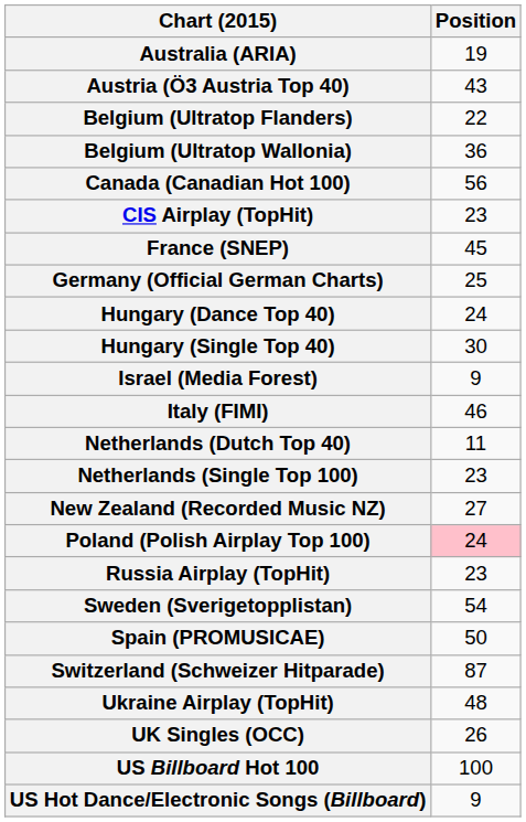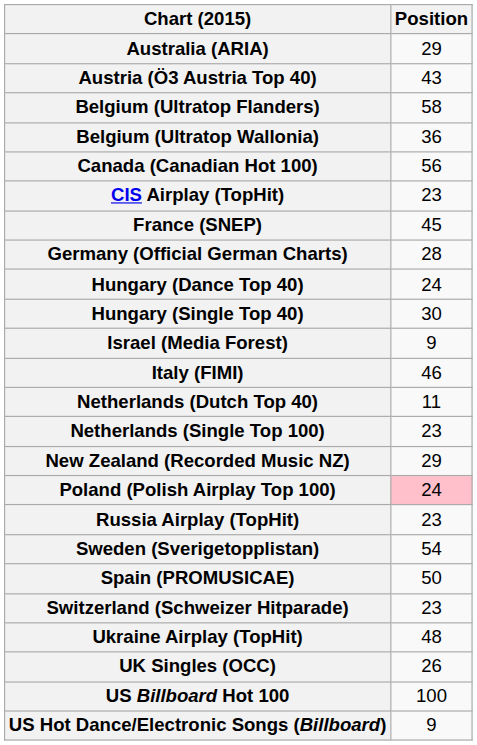Australia (ARIA) | Position: 19 -> 29
Belgium (Ultratop Flanders) | Position: 22 -> 58
Germany (Official German Charts) | Position: 25 -> 28
New Zealand (Recorded Music NZ) | Position: 27 -> 29
Switzerland (Schweizer Hitparade) | Position: 87 -> 23
